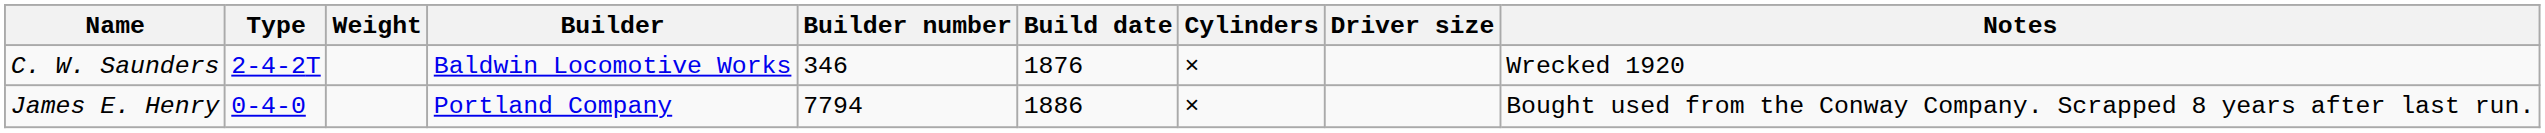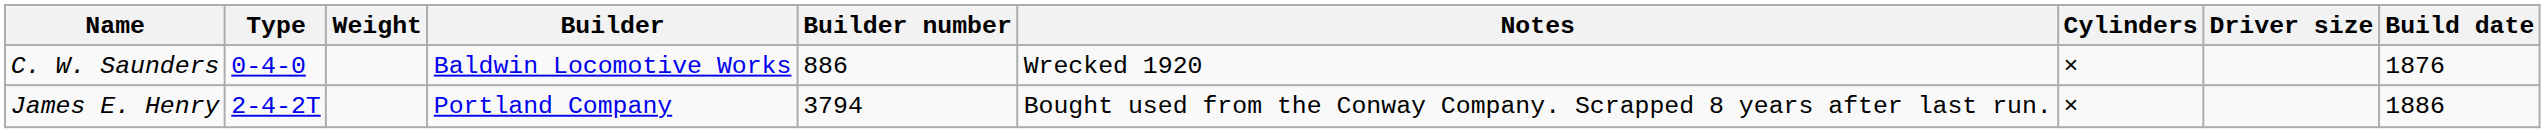columns swapped: Build date <-> Notes
C. W. Saunders | Type: 2-4-2T -> 0-4-0
C. W. Saunders | Builder number: 346 -> 886
James E. Henry | Type: 0-4-0 -> 2-4-2T
James E. Henry | Builder number: 7794 -> 3794
